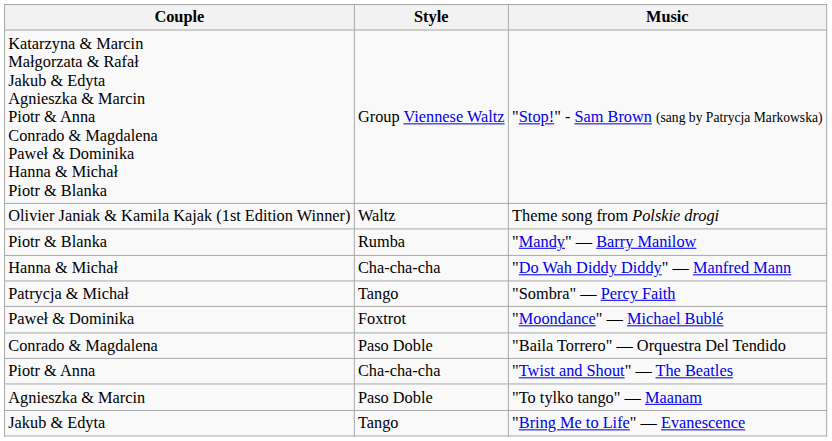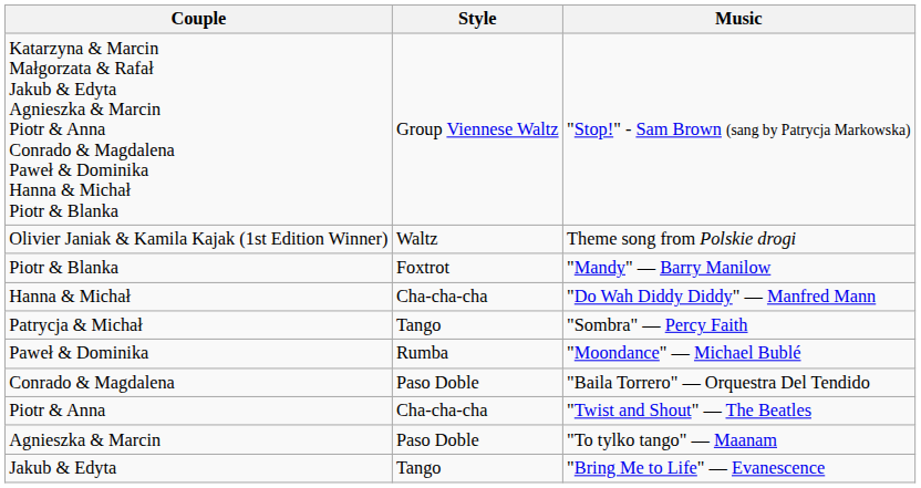Piotr & Blanka | Style: Rumba -> Foxtrot
Paweł & Dominika | Style: Foxtrot -> Rumba
